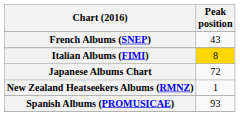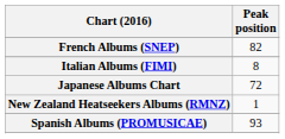French Albums (SNEP) | Peak position: 43 -> 82
Italian Albums (FIMI) | Peak position: gold background -> no background
